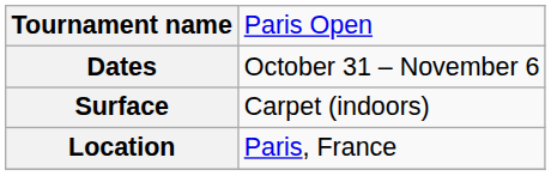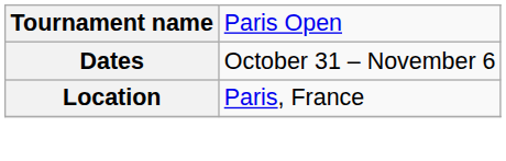- row: Surface | Carpet (indoors)
